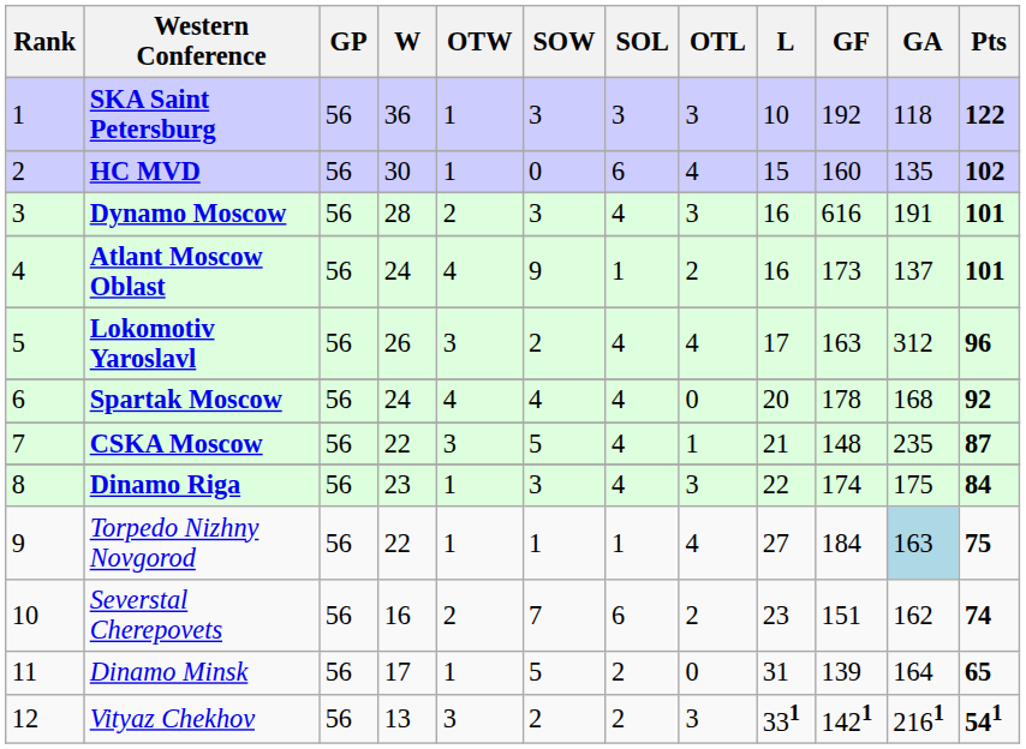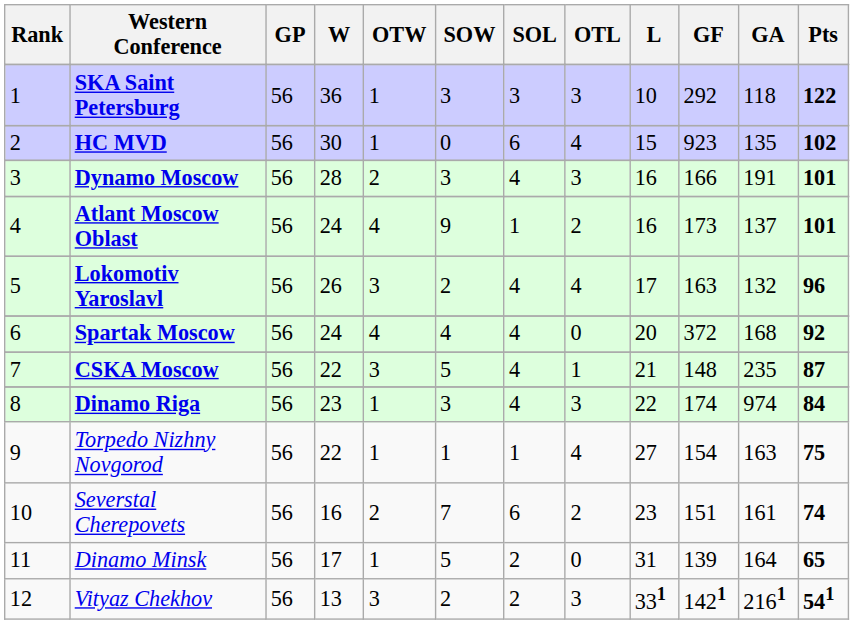SKA Saint Petersburg | GF: 192 -> 292
HC MVD | GF: 160 -> 923
Dynamo Moscow | GF: 616 -> 166
Lokomotiv Yaroslavl | GA: 312 -> 132
Spartak Moscow | GF: 178 -> 372
Dinamo Riga | GA: 175 -> 974
Torpedo Nizhny Novgorod | GF: 184 -> 154
Torpedo Nizhny Novgorod | GA: lightblue background -> no background
Severstal Cherepovets | GA: 162 -> 161
